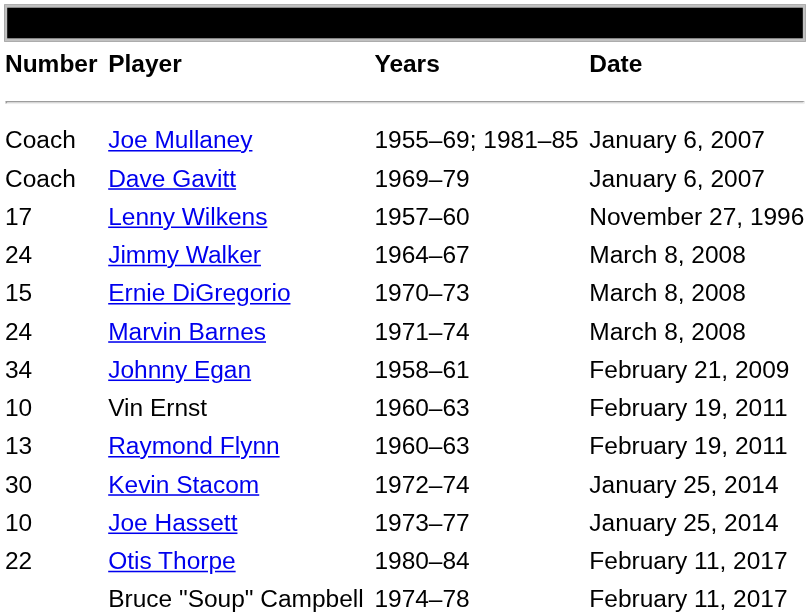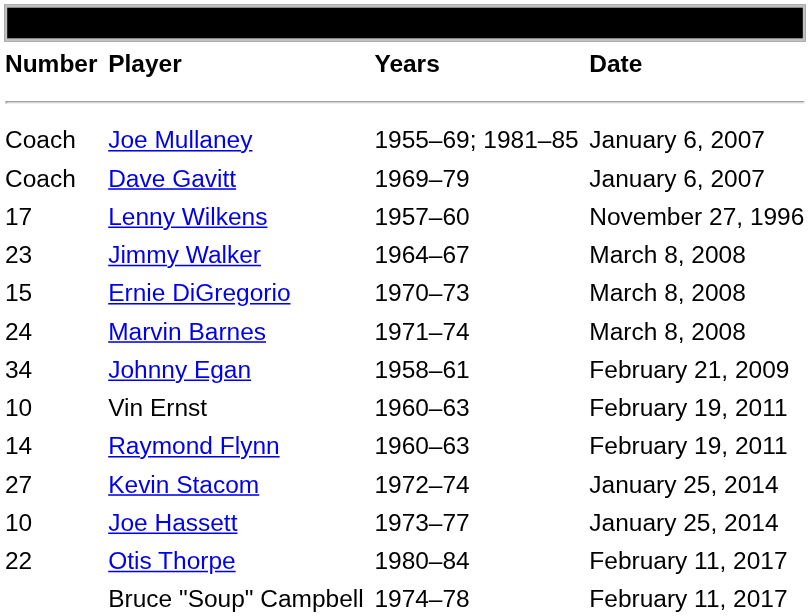Jimmy Walker | Number: 24 -> 23
Raymond Flynn | Number: 13 -> 14
Kevin Stacom | Number: 30 -> 27
